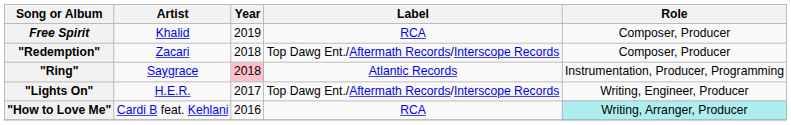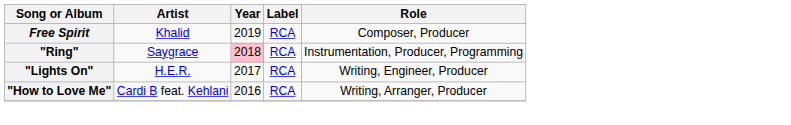- row: "Redemption" | Zacari | 2018 | Top Dawg Ent./Aftermath Records/Interscope Records | Composer, Producer
"Ring" | Label: Atlantic Records -> RCA
"Lights On" | Label: Top Dawg Ent./Aftermath Records/Interscope Records -> RCA
"How to Love Me" | Role: paleturquoise background -> no background
